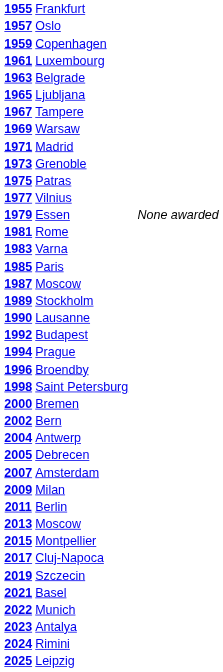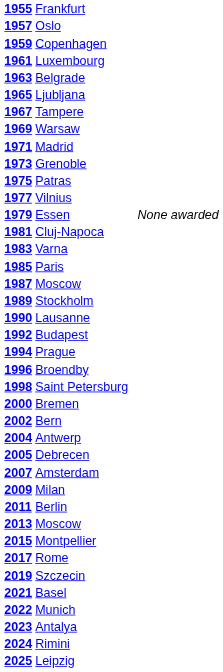1981 | column 2: Rome -> Cluj-Napoca
2017 | column 2: Cluj-Napoca -> Rome
